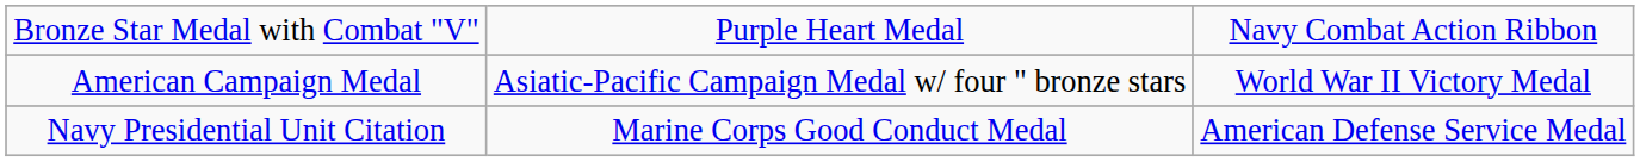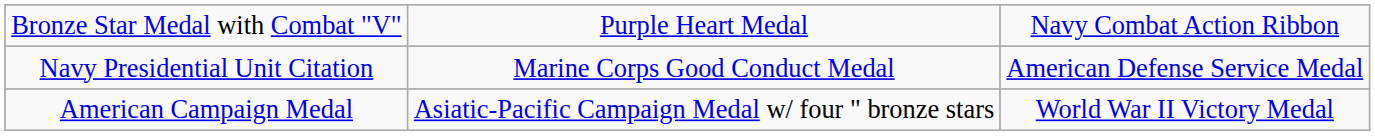rows swapped: Navy Presidential Unit Citation <-> American Campaign Medal
